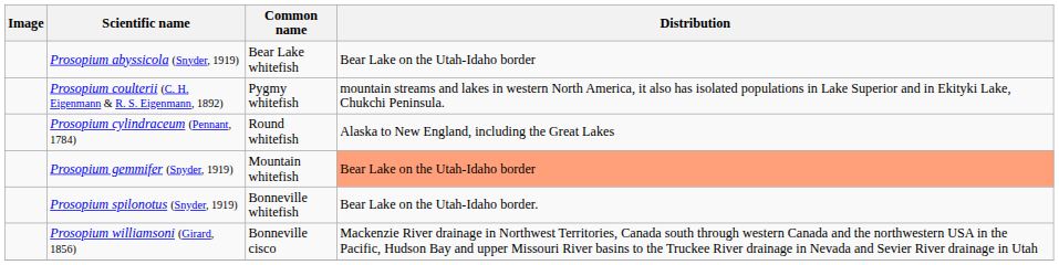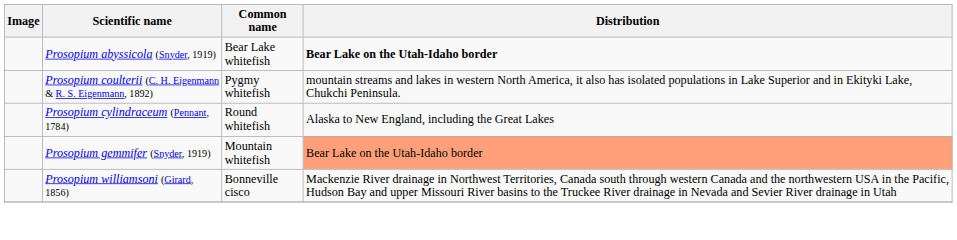Prosopium abyssicola (Snyder, 1919) | Distribution: normal -> bold
- row: Prosopium spilonotus (Snyder, 1919) | Bonneville whitefish | Bear Lake on the Utah-Idaho border.
